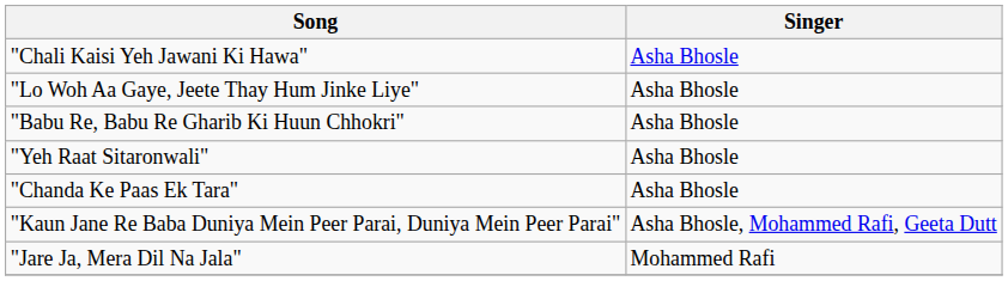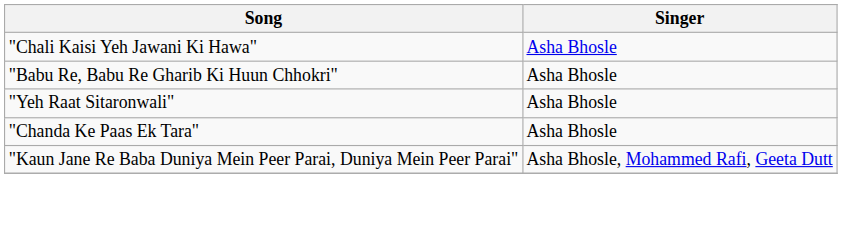- row: "Lo Woh Aa Gaye, Jeete Thay Hum Jinke Liye" | Asha Bhosle
- row: "Jare Ja, Mera Dil Na Jala" | Mohammed Rafi
